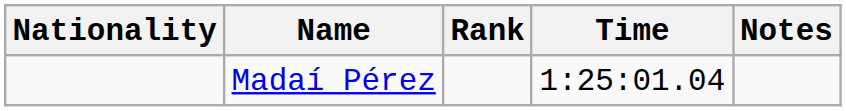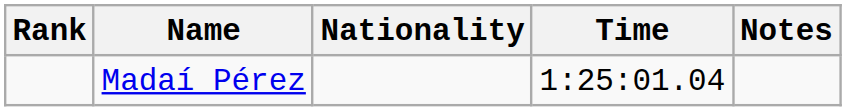columns swapped: Rank <-> Nationality
